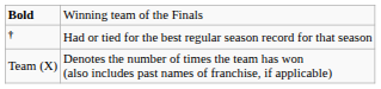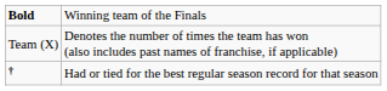rows swapped: † <-> Team (X)
